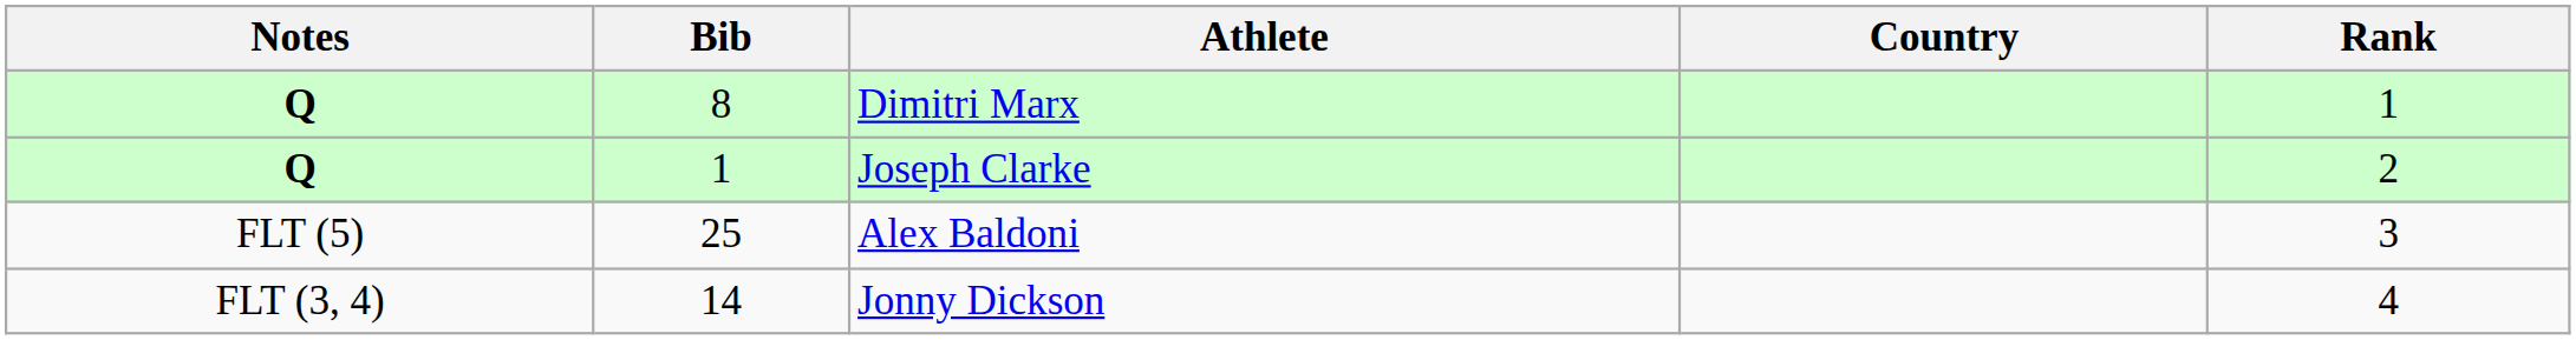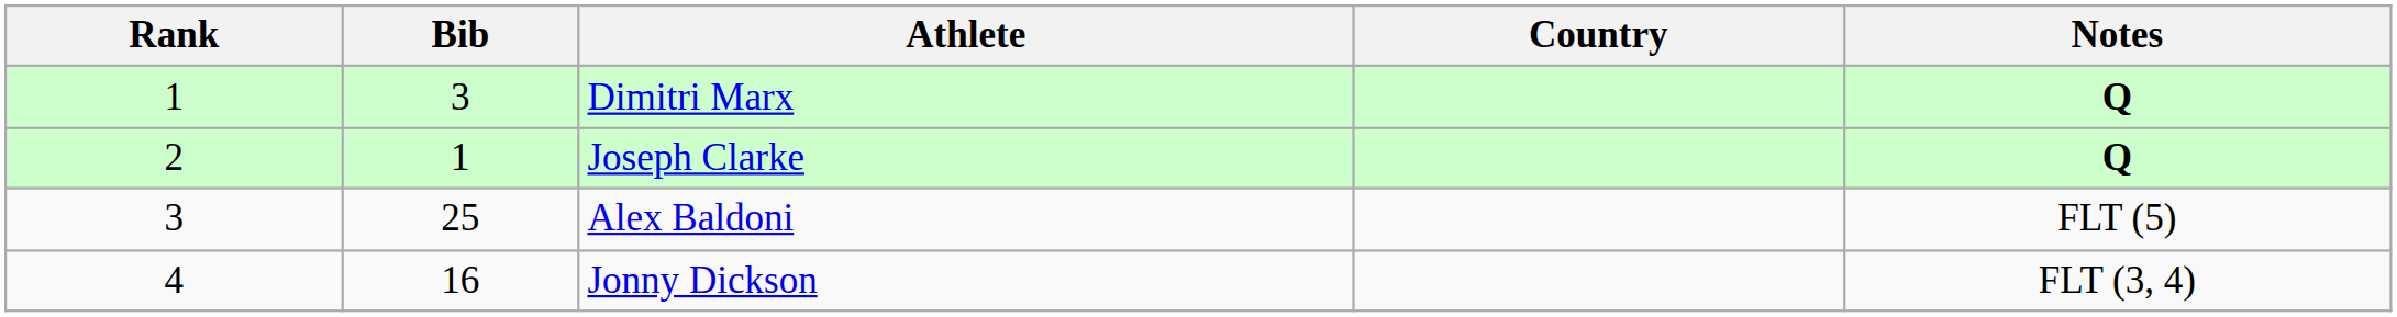columns swapped: Rank <-> Notes
Dimitri Marx | Bib: 8 -> 3
Jonny Dickson | Bib: 14 -> 16
